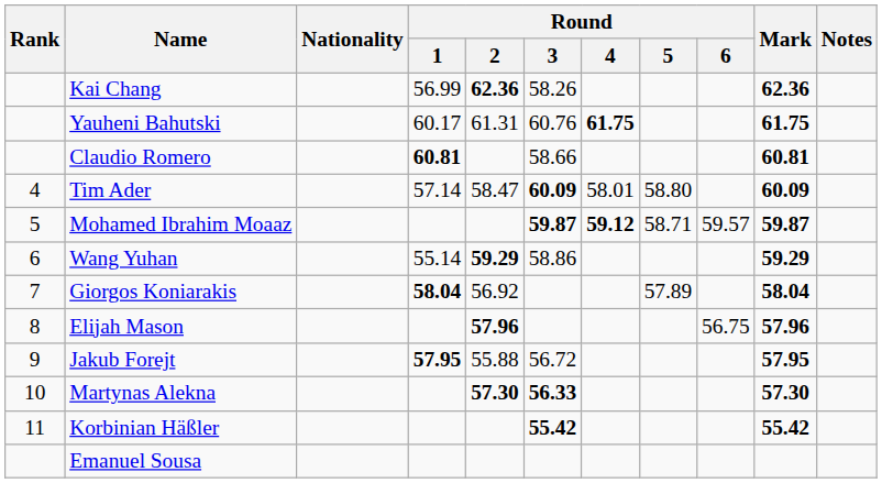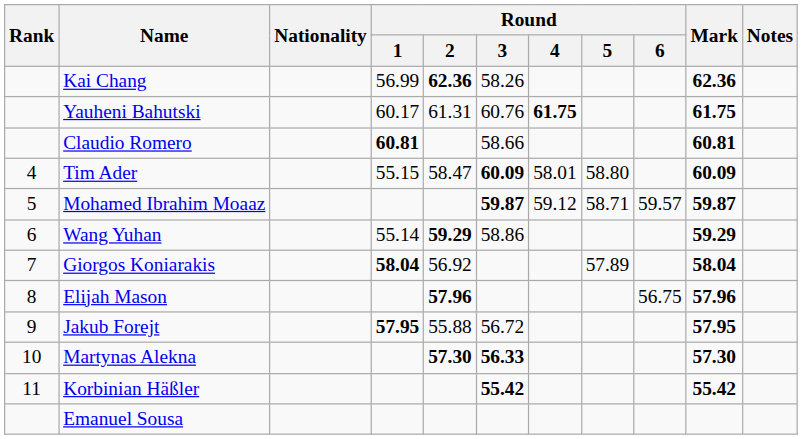Tim Ader | Round / 1: 57.14 -> 55.15
Mohamed Ibrahim Moaaz | Round / 4: bold -> normal
